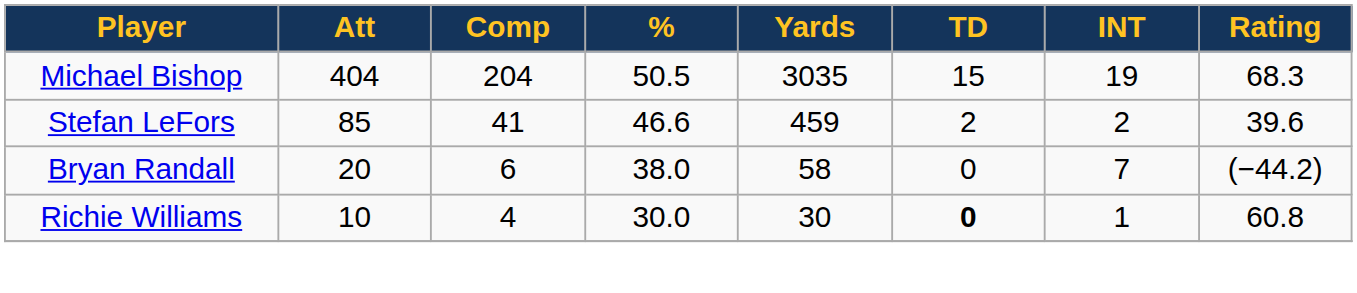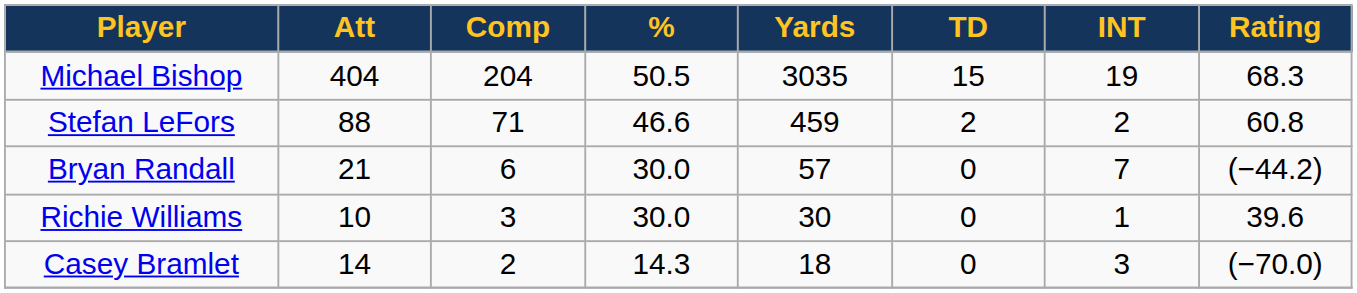Stefan LeFors | Att: 85 -> 88
Stefan LeFors | Comp: 41 -> 71
Stefan LeFors | Rating: 39.6 -> 60.8
Bryan Randall | Att: 20 -> 21
Bryan Randall | %: 38.0 -> 30.0
Bryan Randall | Yards: 58 -> 57
Richie Williams | Comp: 4 -> 3
Richie Williams | TD: bold -> normal
Richie Williams | Rating: 60.8 -> 39.6
+ row: Casey Bramlet | 14 | 2 | 14.3 | 18 | 0 | 3 | (−70.0)
